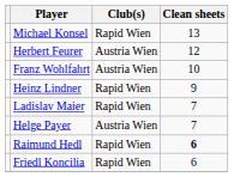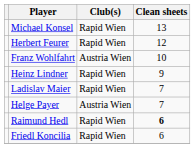Herbert Feurer | Club(s): Austria Wien -> Rapid Wien
